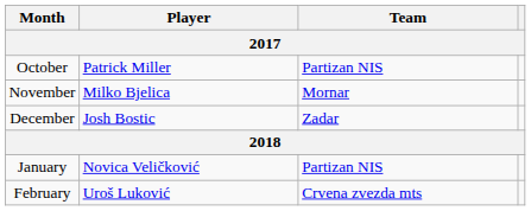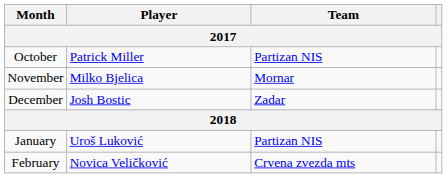January | Player: Novica Veličković -> Uroš Luković
February | Player: Uroš Luković -> Novica Veličković
